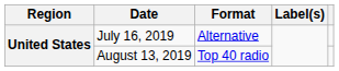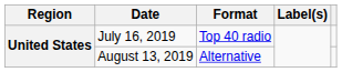July 16, 2019 | Format: Alternative -> Top 40 radio
August 13, 2019 | Format: Top 40 radio -> Alternative
